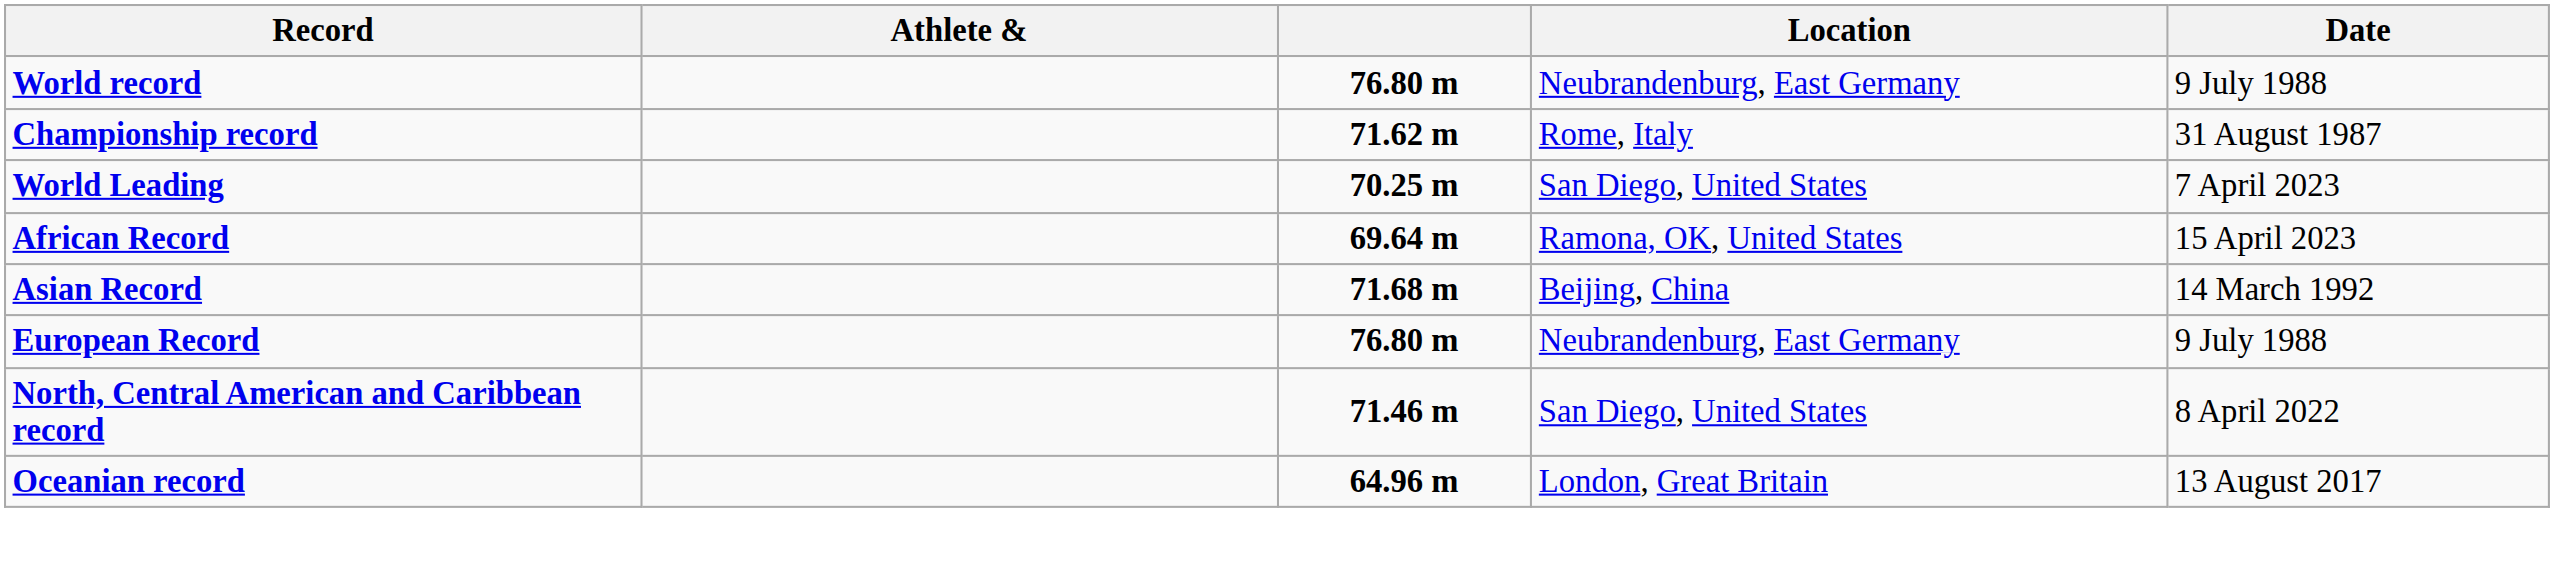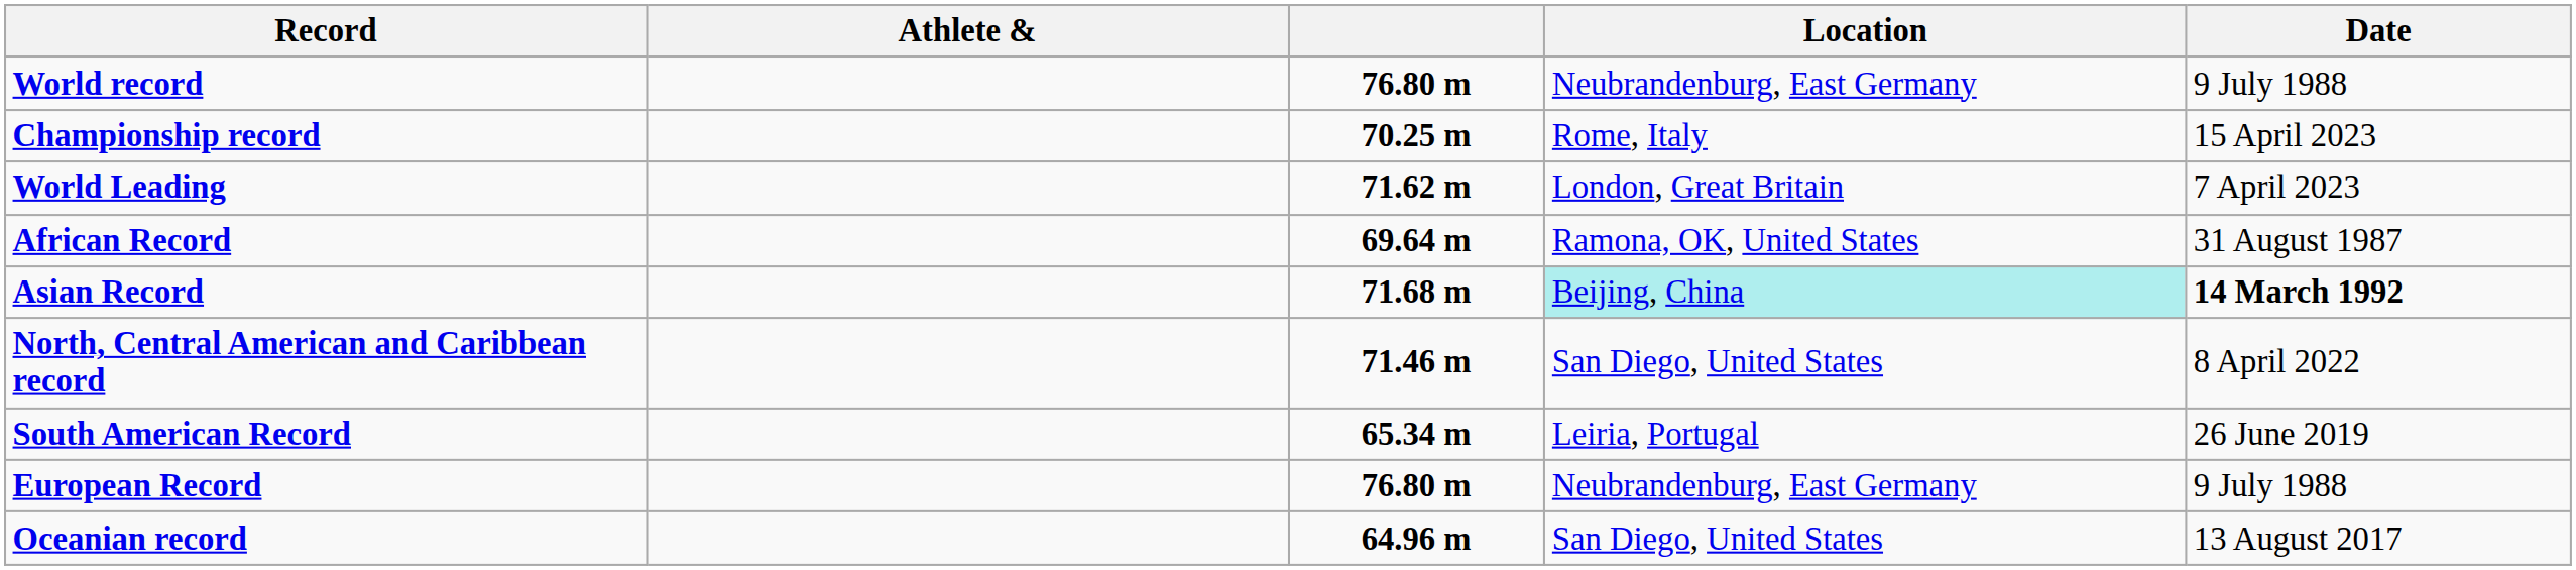Championship record | column 3: 71.62 m -> 70.25 m
Championship record | Date: 31 August 1987 -> 15 April 2023
World Leading | column 3: 70.25 m -> 71.62 m
World Leading | Location: San Diego, United States -> London, Great Britain
African Record | Date: 15 April 2023 -> 31 August 1987
Asian Record | Location: no background -> paleturquoise background
Asian Record | Date: normal -> bold
rows swapped: North, Central American and Caribbean record <-> European Record
+ row: South American Record | 65.34 m | Leiria, Portugal | 26 June 2019
Oceanian record | Location: London, Great Britain -> San Diego, United States
